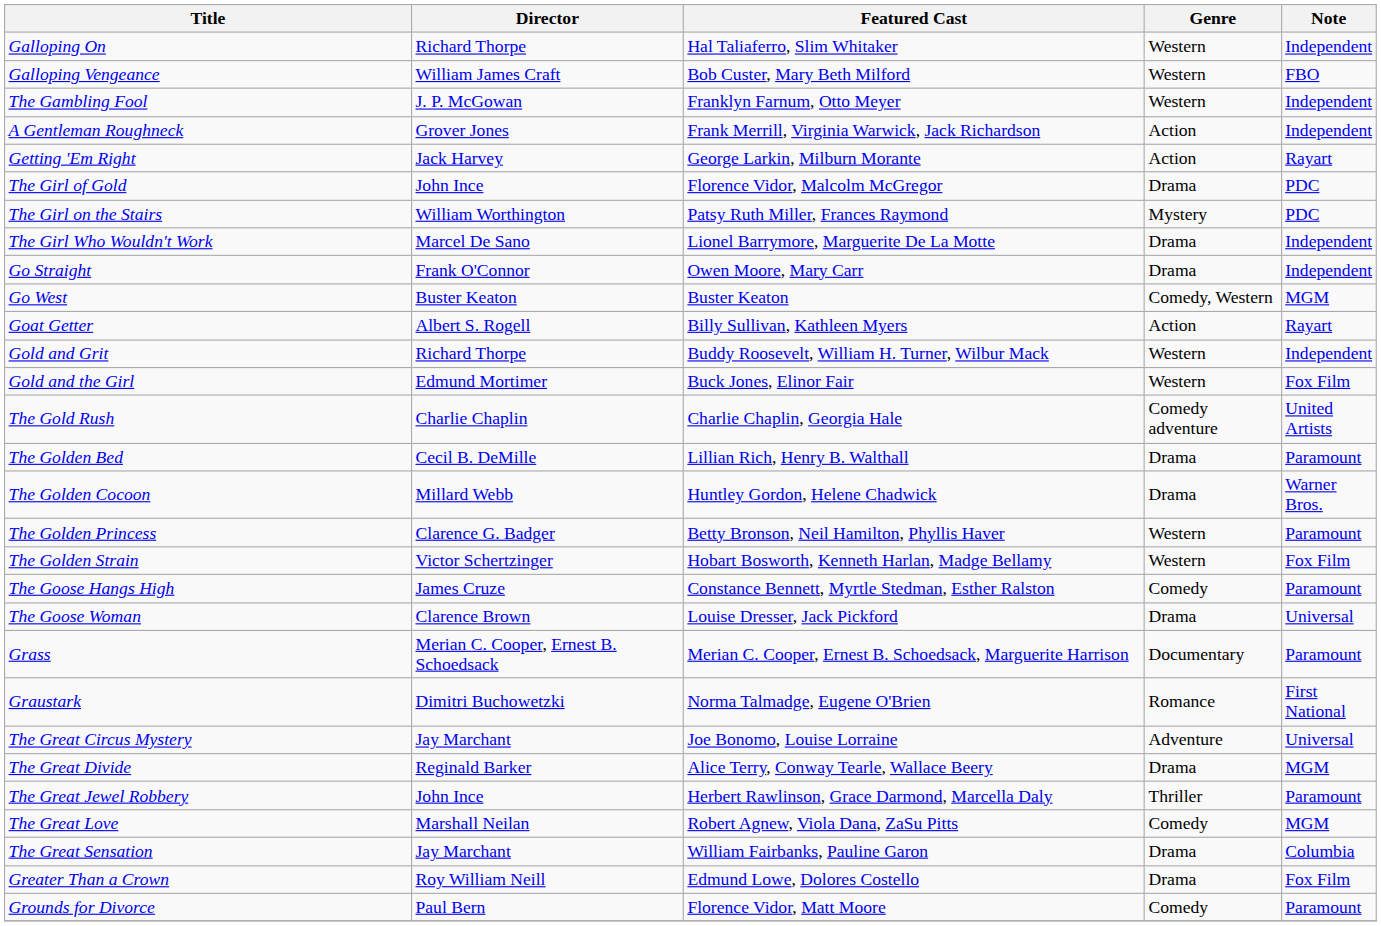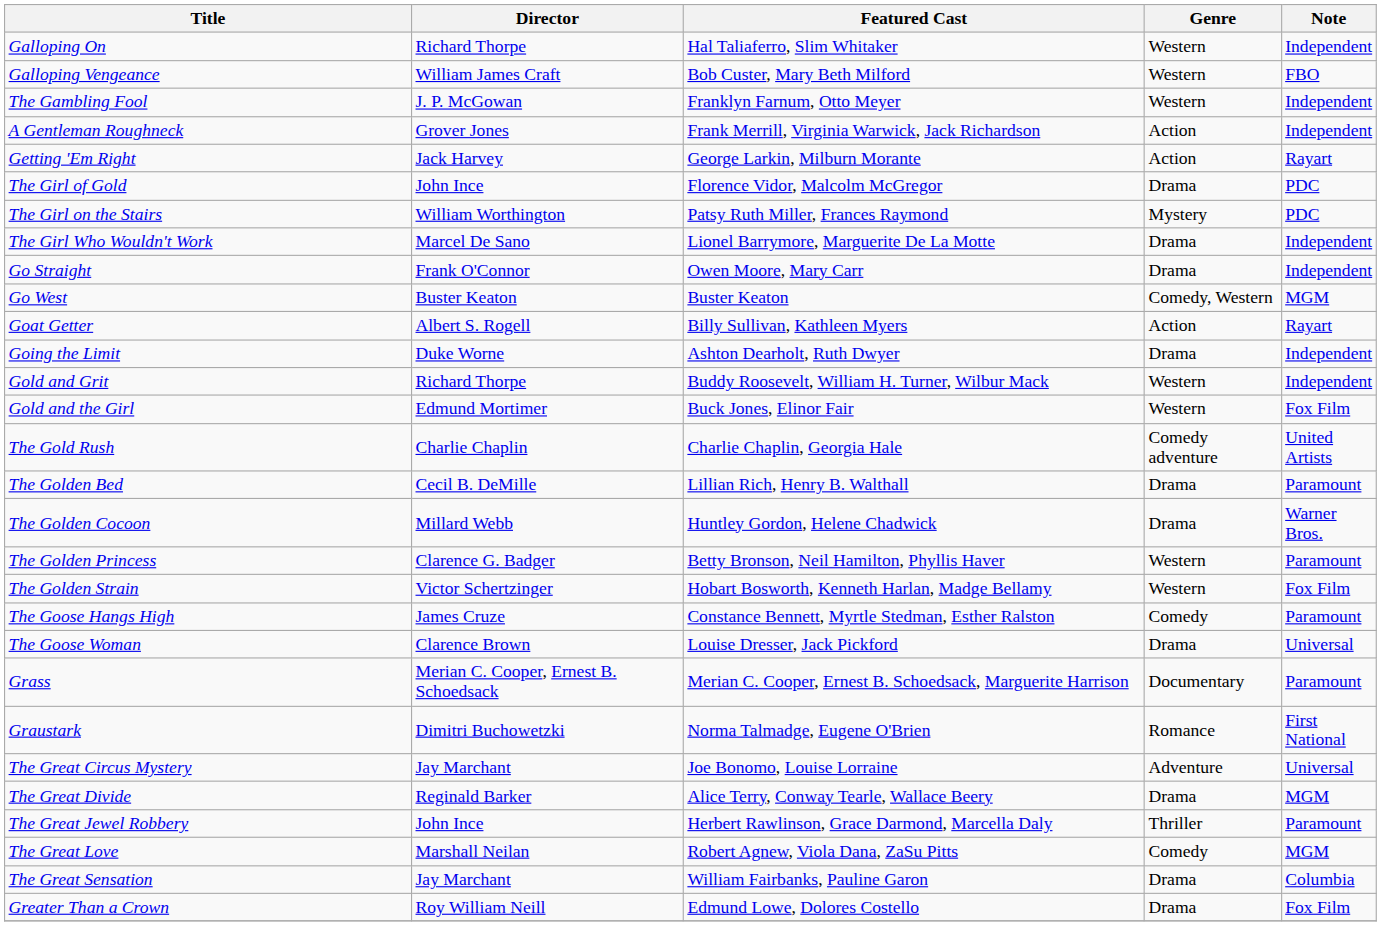+ row: Going the Limit | Duke Worne | Ashton Dearholt, Ruth Dwyer | Drama | Independent
- row: Grounds for Divorce | Paul Bern | Florence Vidor, Matt Moore | Comedy | Paramount
